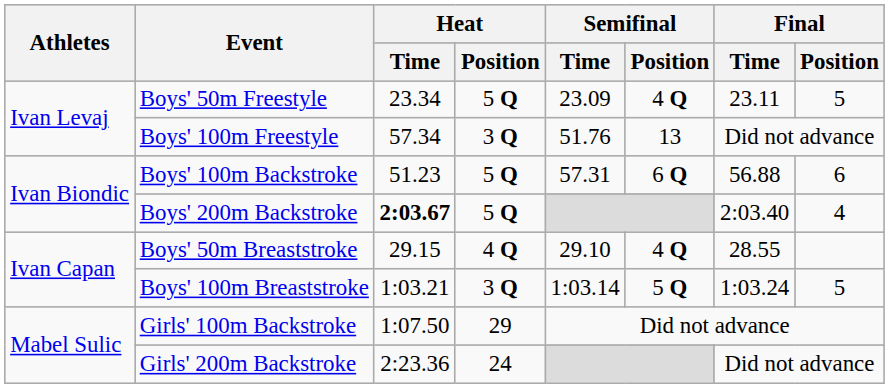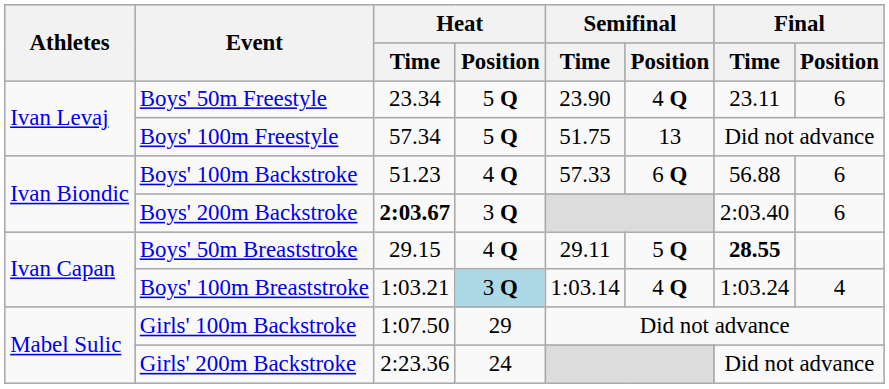Boys' 50m Freestyle | Semifinal / Time: 23.09 -> 23.90
Boys' 50m Freestyle | Final / Position: 5 -> 6
Boys' 100m Freestyle | Heat / Position: 3 Q -> 5 Q
Boys' 100m Freestyle | Semifinal / Time: 51.76 -> 51.75
Boys' 100m Backstroke | Heat / Position: 5 Q -> 4 Q
Boys' 100m Backstroke | Semifinal / Time: 57.31 -> 57.33
Boys' 200m Backstroke | Heat / Position: 5 Q -> 3 Q
Boys' 200m Backstroke | Final / Position: 4 -> 6
Boys' 50m Breaststroke | Semifinal / Time: 29.10 -> 29.11
Boys' 50m Breaststroke | Semifinal / Position: 4 Q -> 5 Q
Boys' 50m Breaststroke | Final / Time: normal -> bold
Boys' 100m Breaststroke | Heat / Position: no background -> lightblue background
Boys' 100m Breaststroke | Semifinal / Position: 5 Q -> 4 Q
Boys' 100m Breaststroke | Final / Position: 5 -> 4
